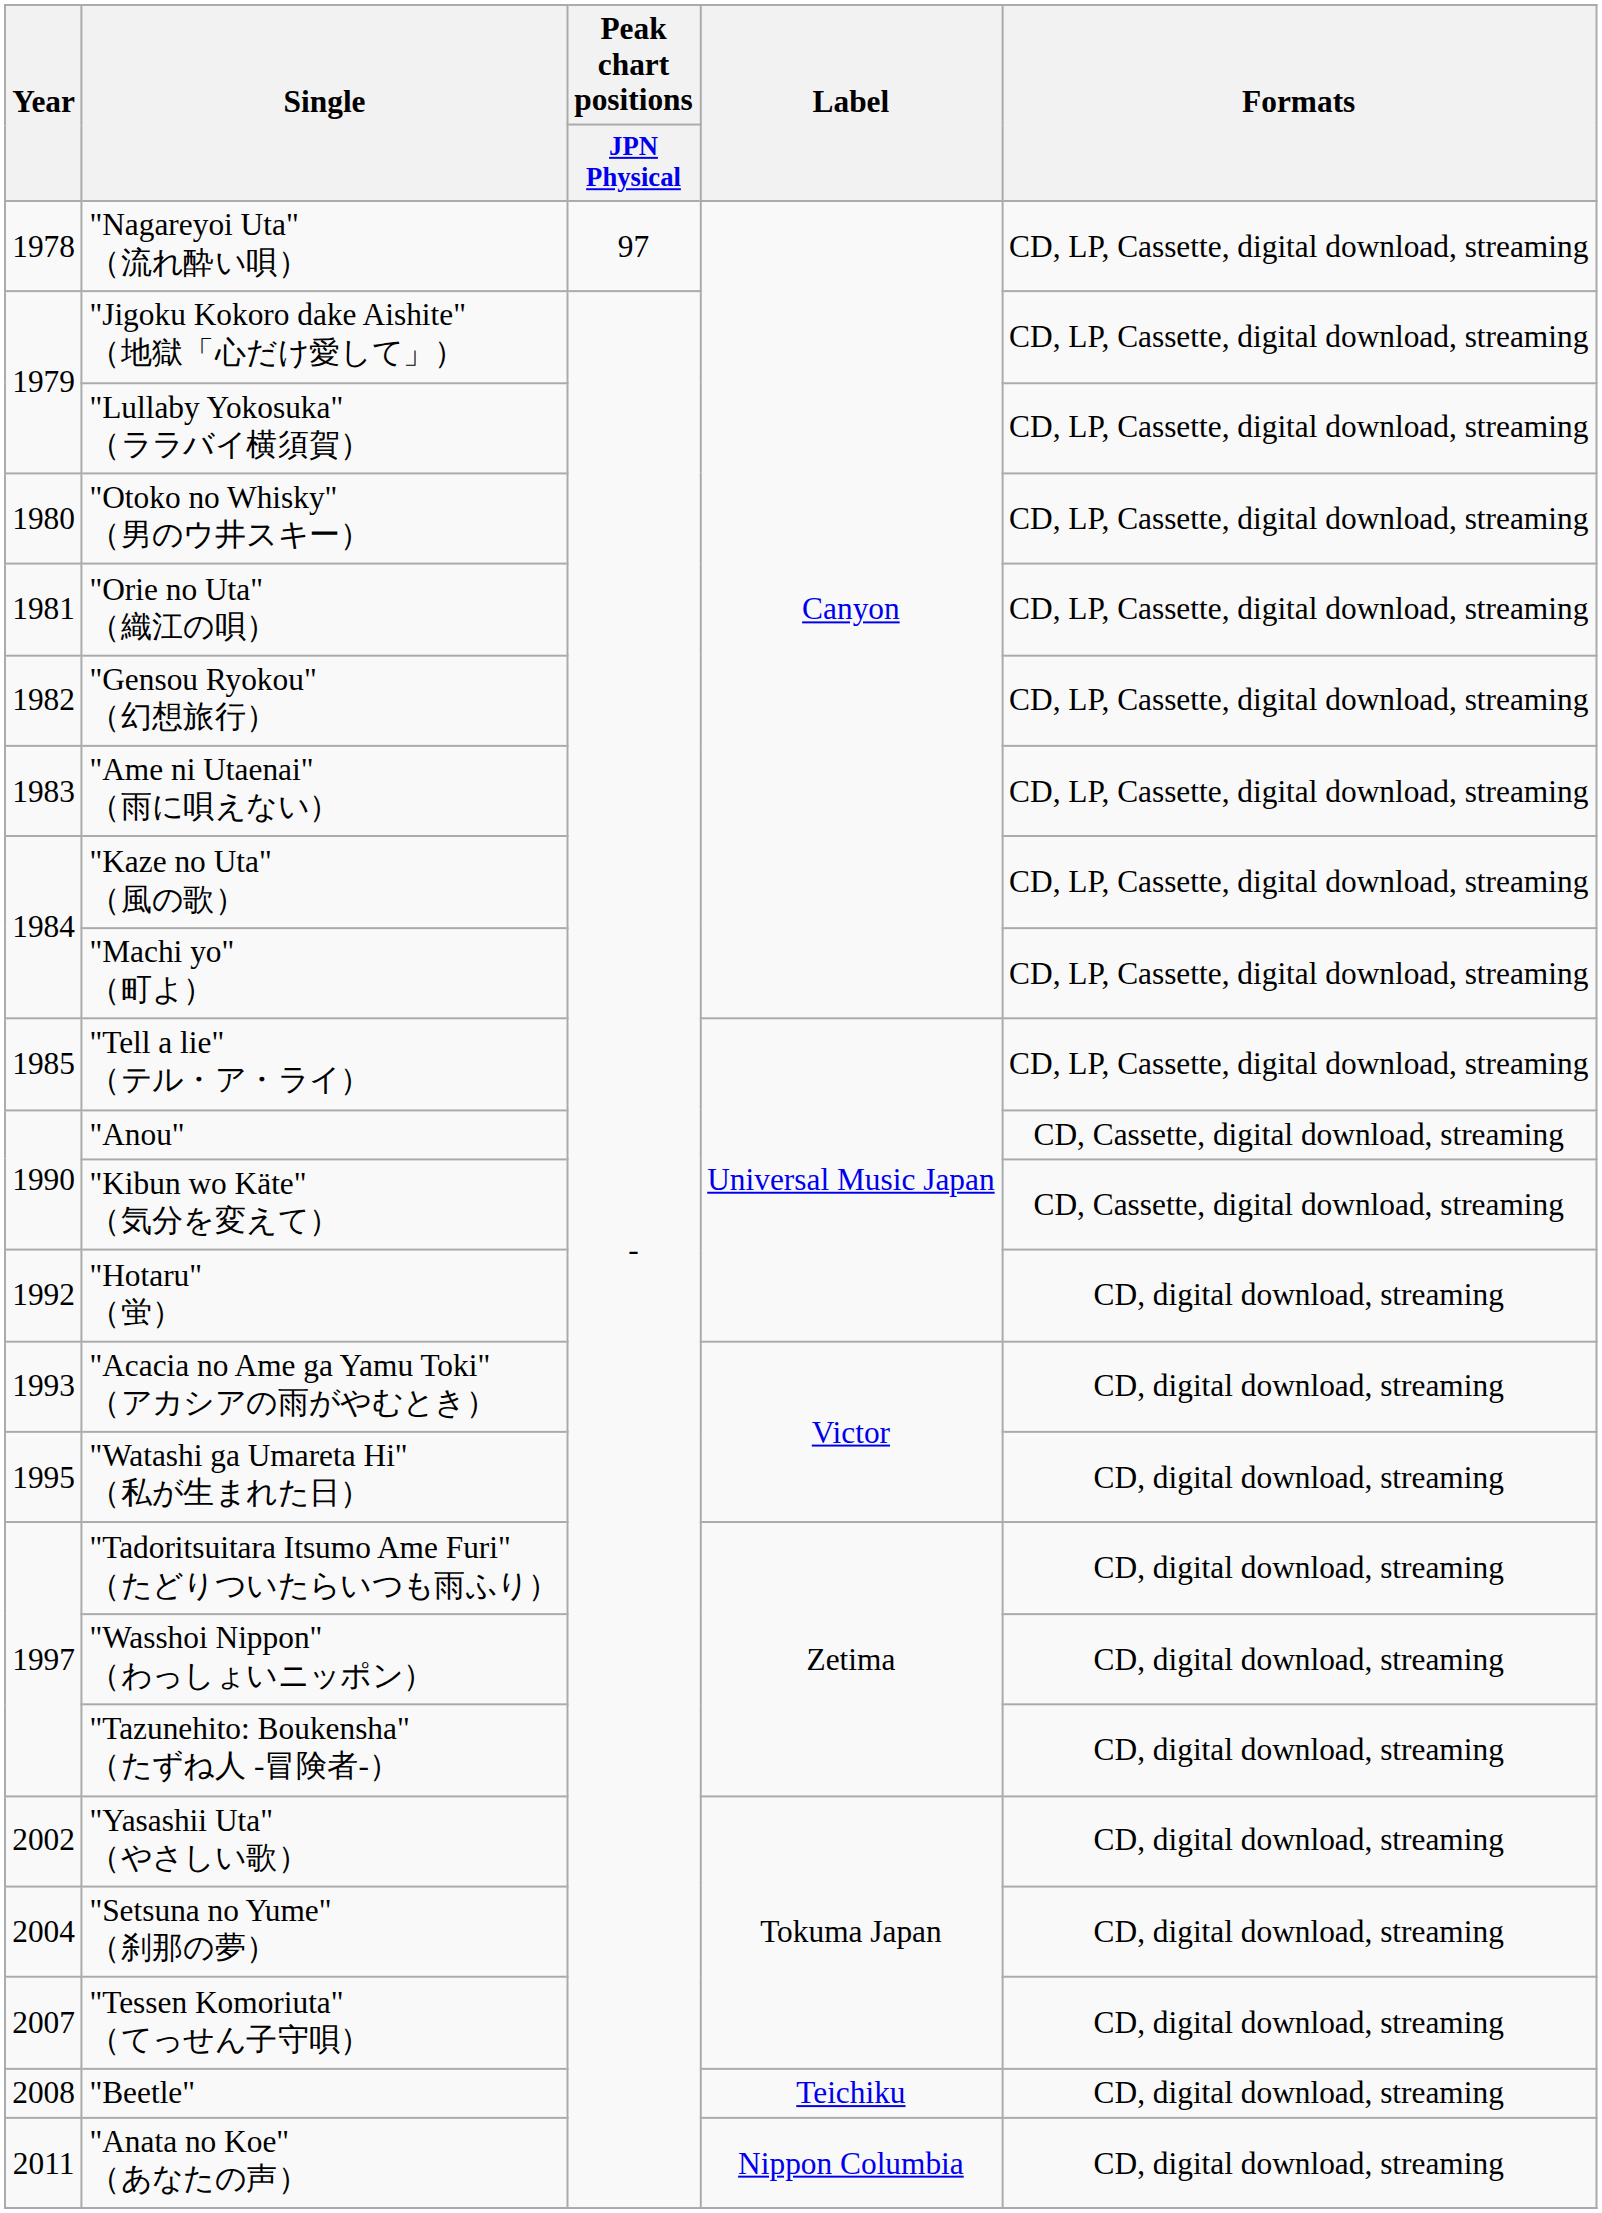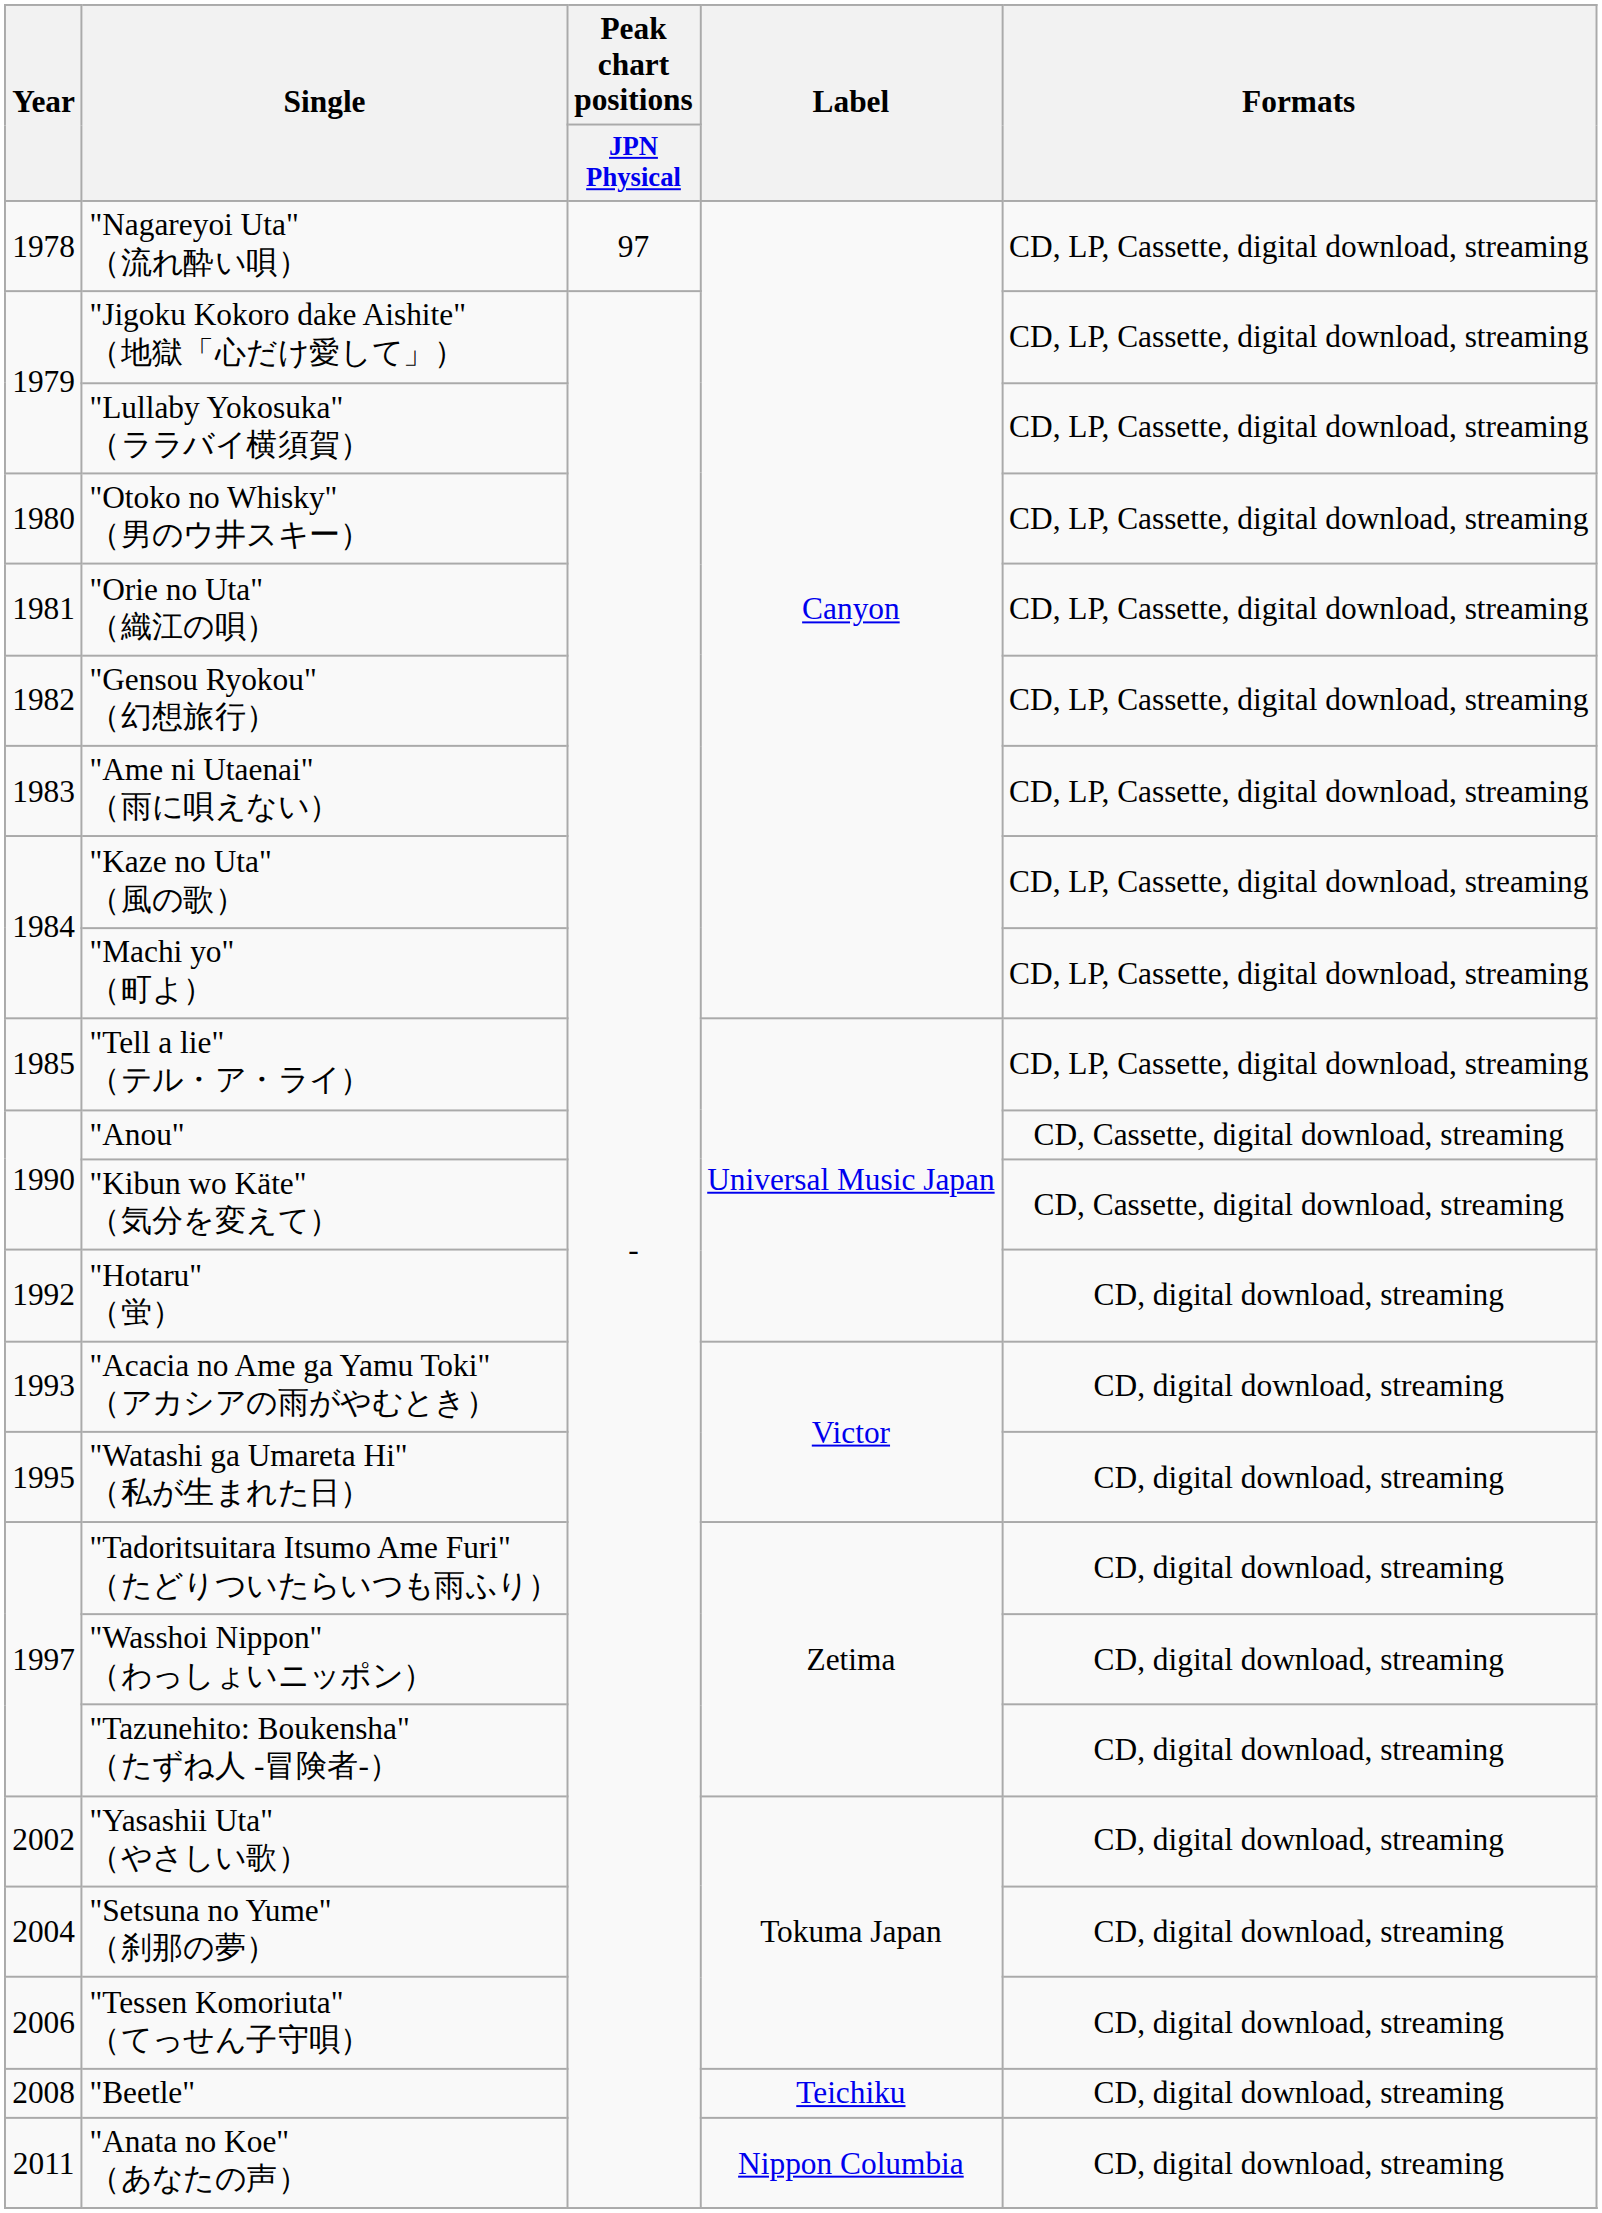"Tessen Komoriuta" （てっせん子守唄） | Year: 2007 -> 2006
